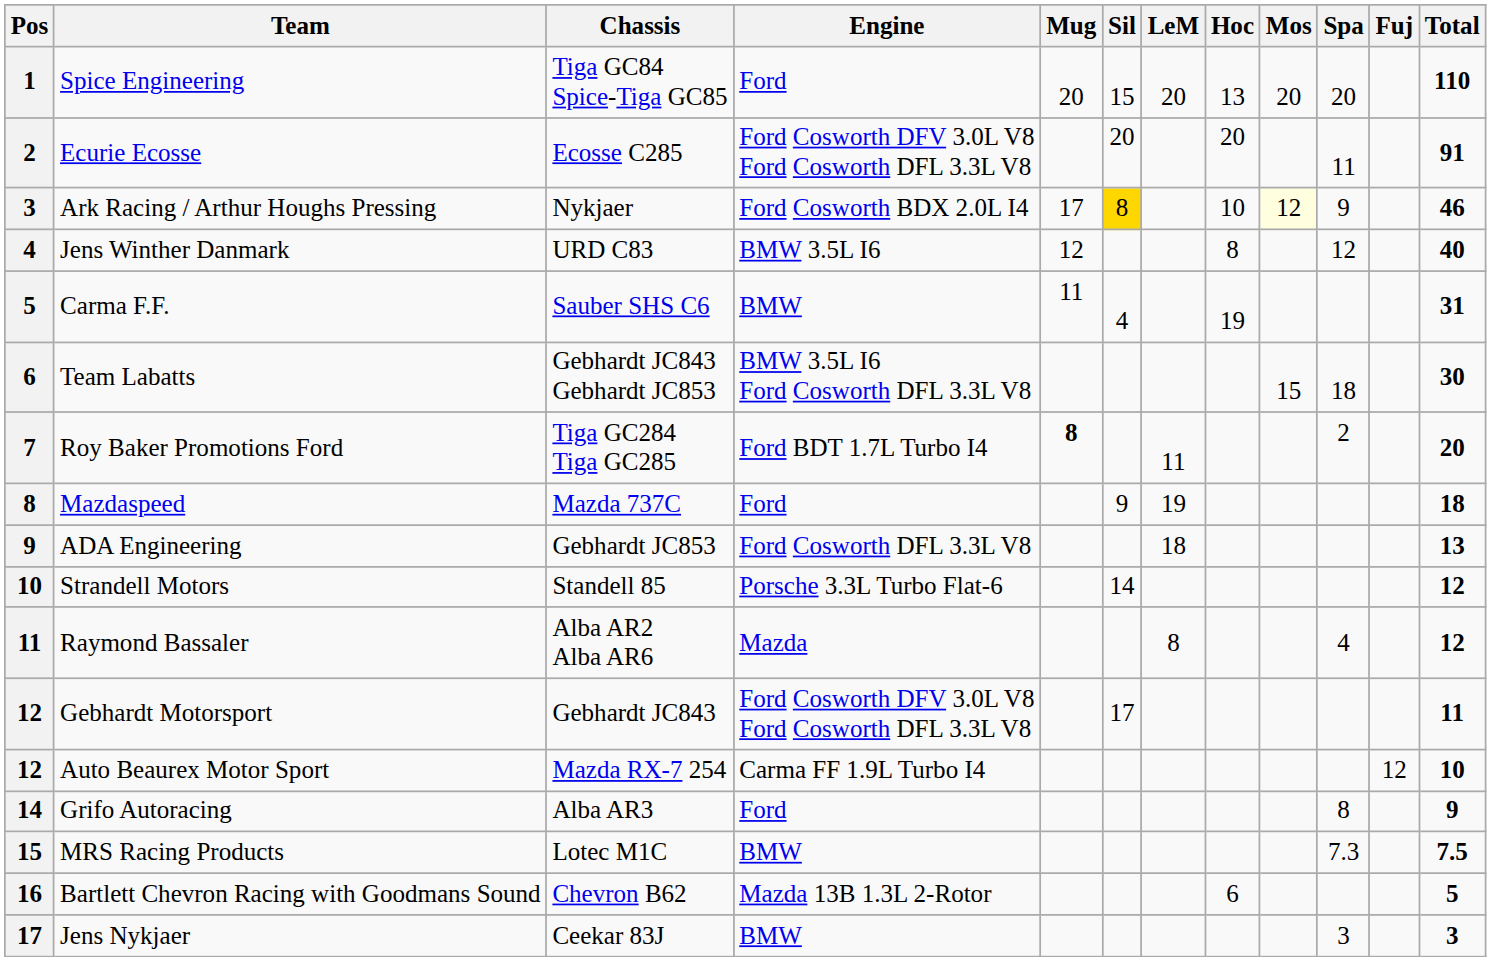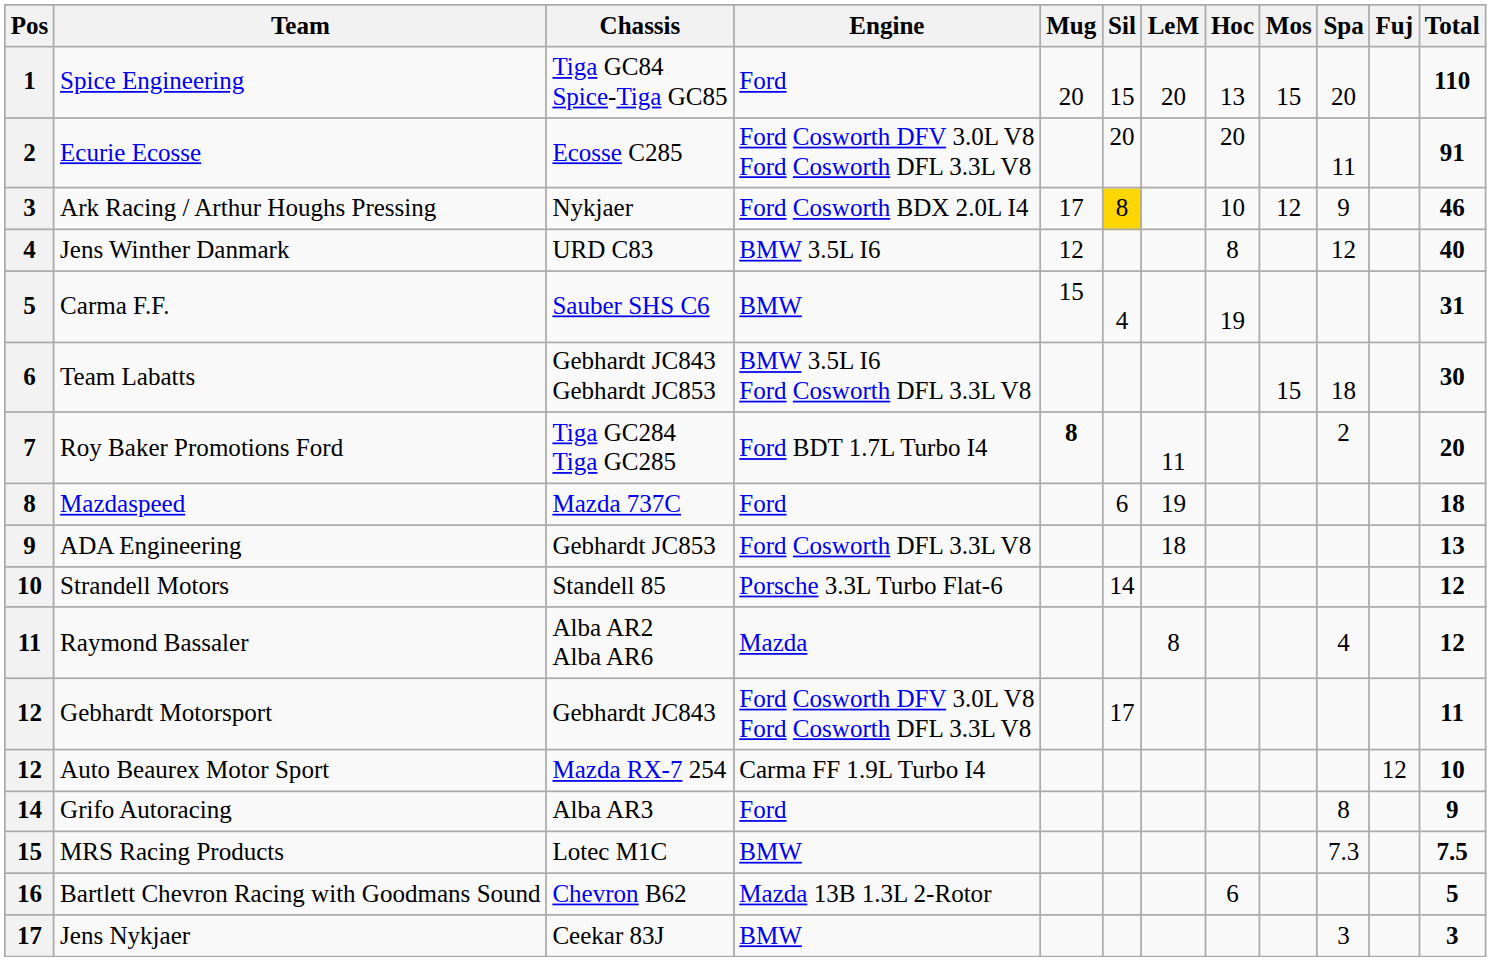Spice Engineering | Mos: 20 -> 15
Ark Racing / Arthur Houghs Pressing | Mos: lightyellow background -> no background
Carma F.F. | Mug: 11 -> 15
Mazdaspeed | Sil: 9 -> 6
